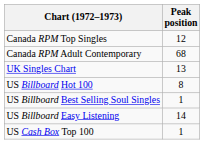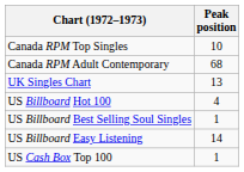Canada RPM Top Singles | Peak position: 12 -> 10
US Billboard Hot 100 | Peak position: 8 -> 4
